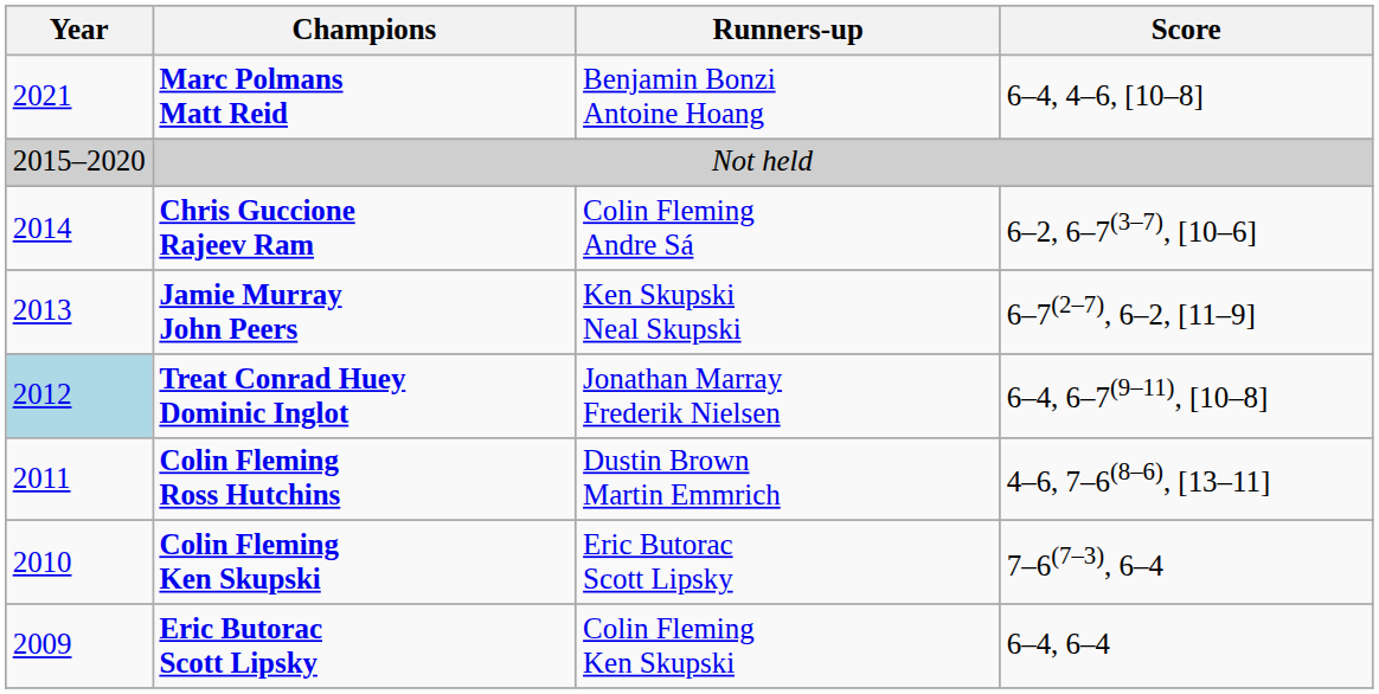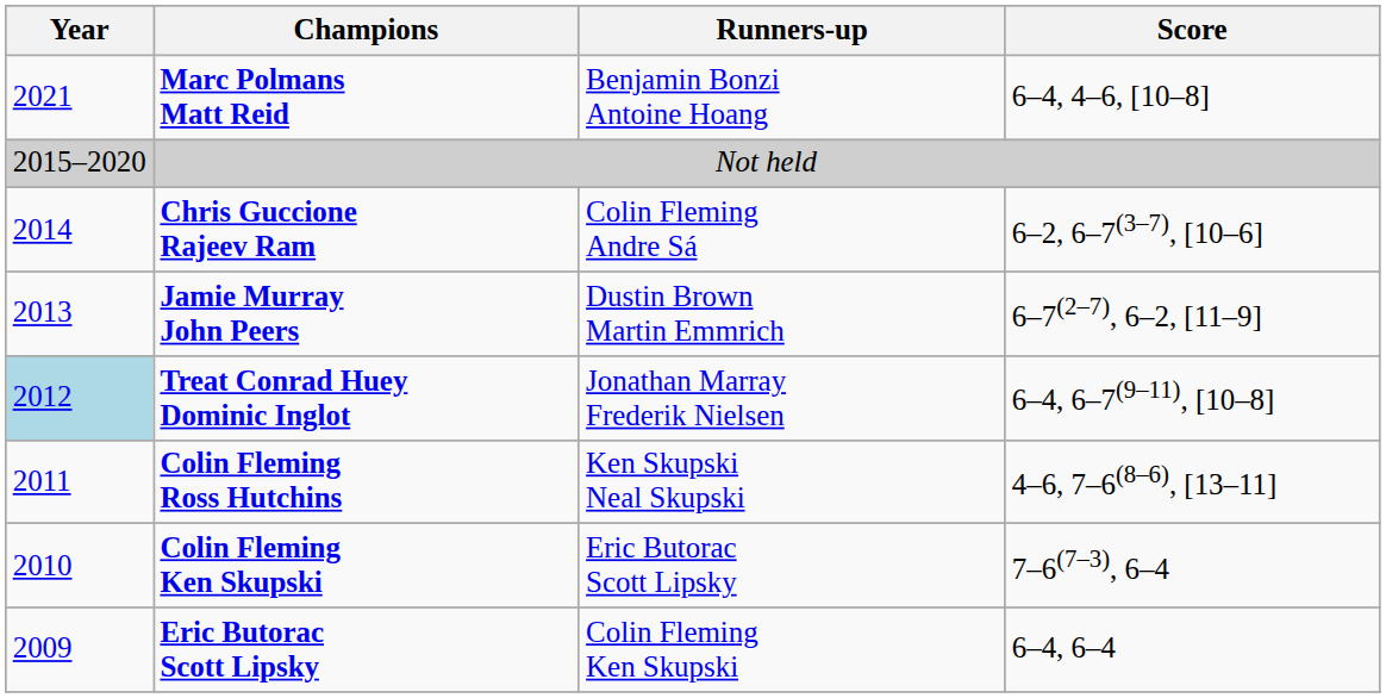Jamie Murray John Peers | Runners-up: Ken Skupski Neal Skupski -> Dustin Brown Martin Emmrich
Colin Fleming Ross Hutchins | Runners-up: Dustin Brown Martin Emmrich -> Ken Skupski Neal Skupski
